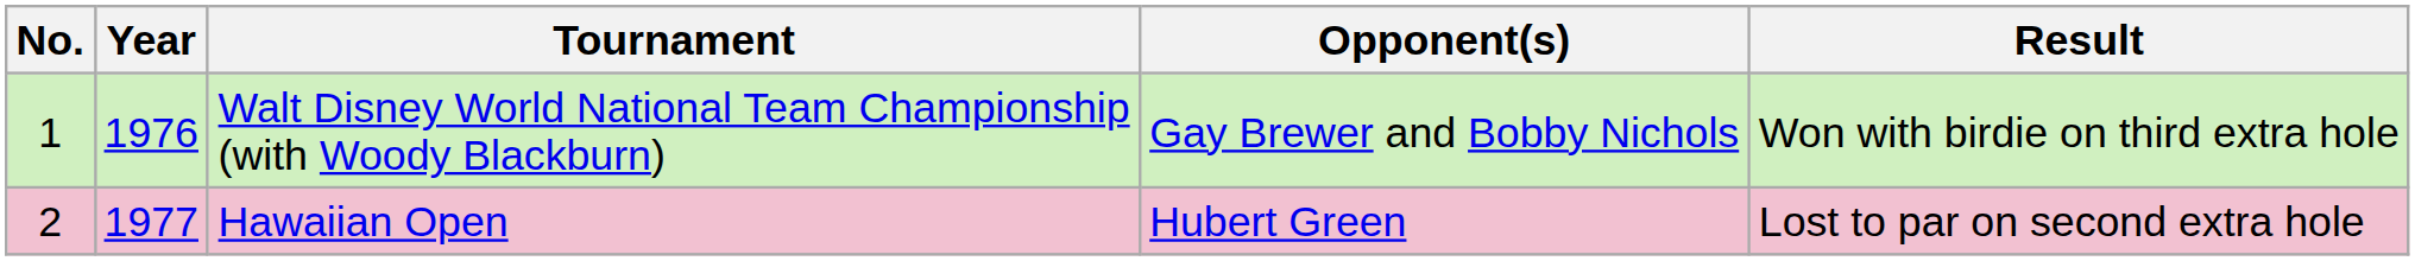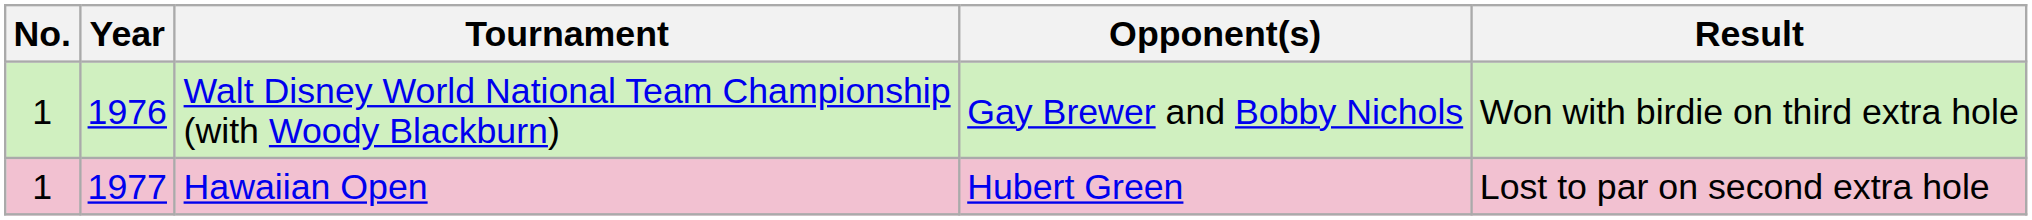Hawaiian Open | No.: 2 -> 1
